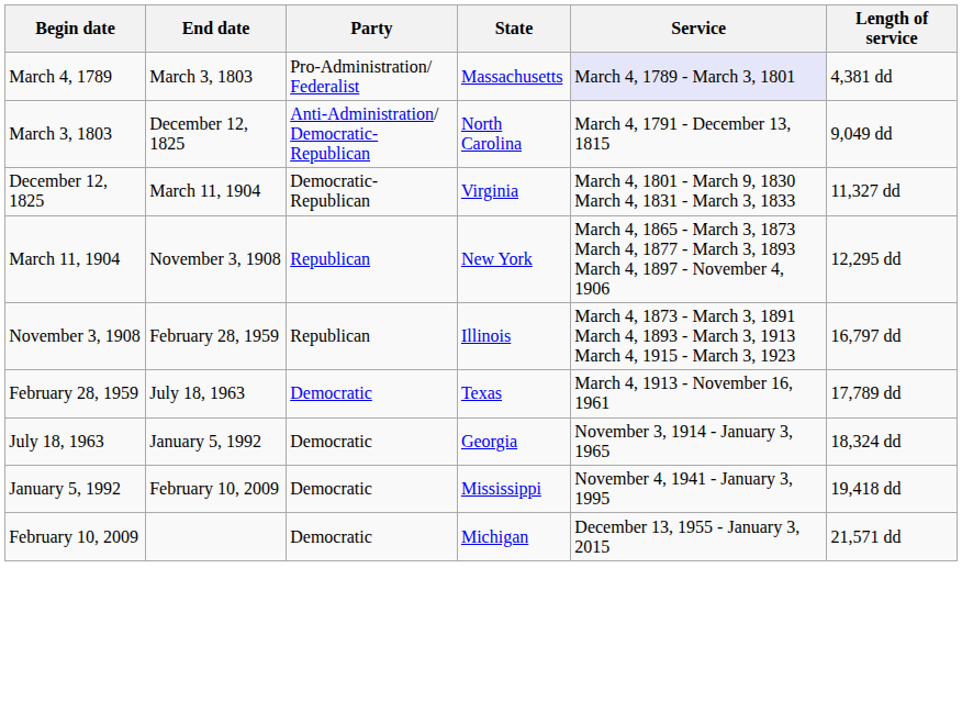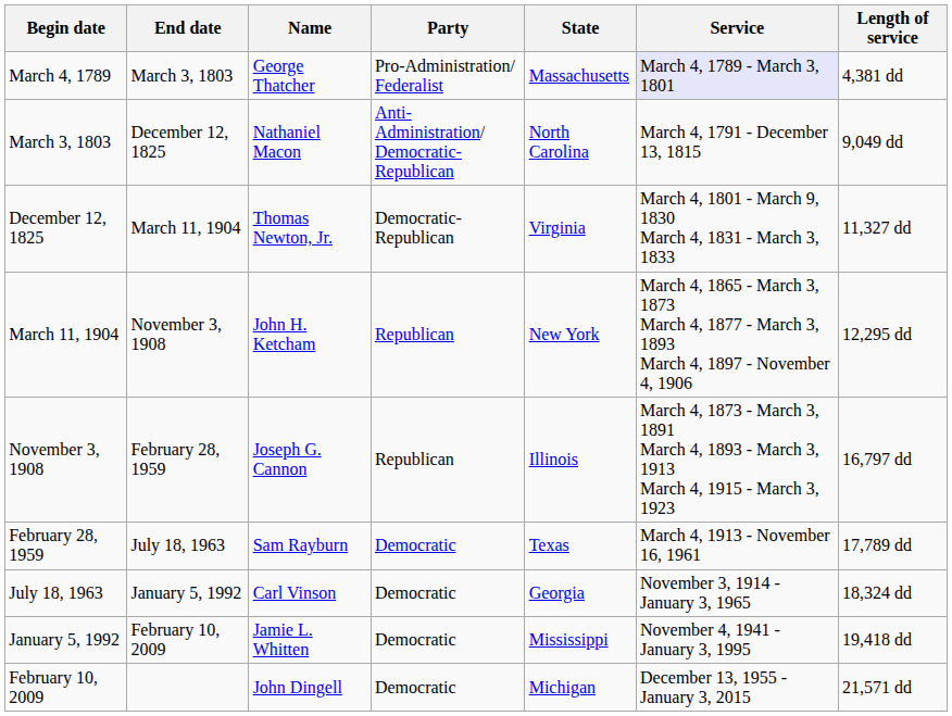+ column: Name | George Thatcher | Nathaniel Macon | Thomas Newton, Jr. | John H. Ketcham | Joseph G. Cannon | Sam Rayburn | Carl Vinson | Jamie L. Whitten | John Dingell
